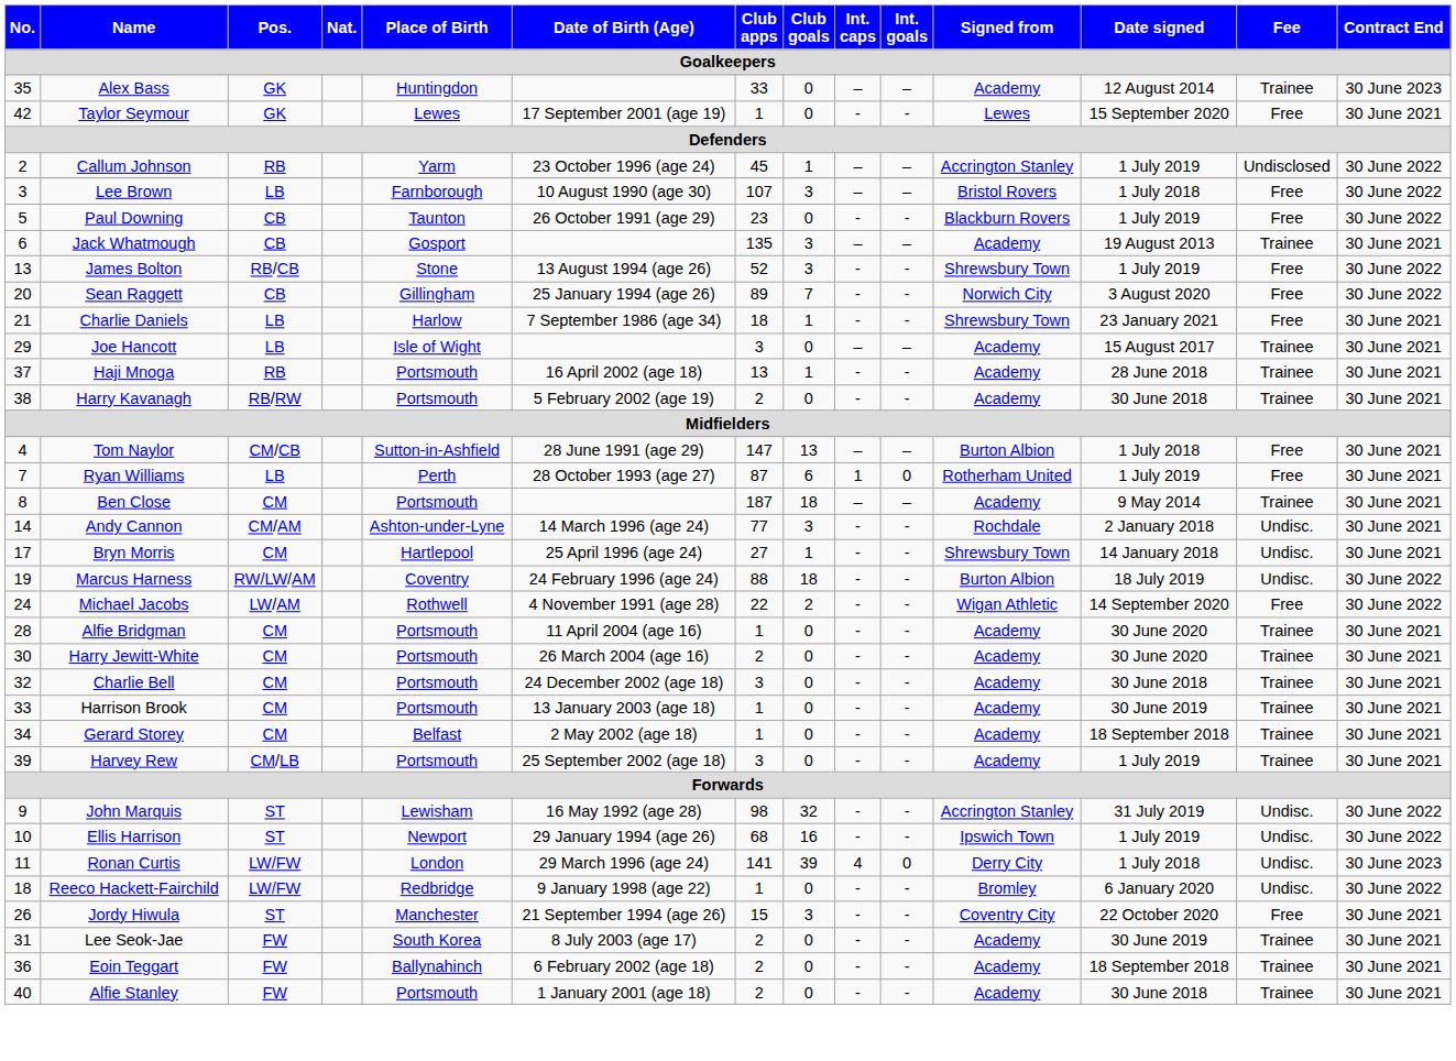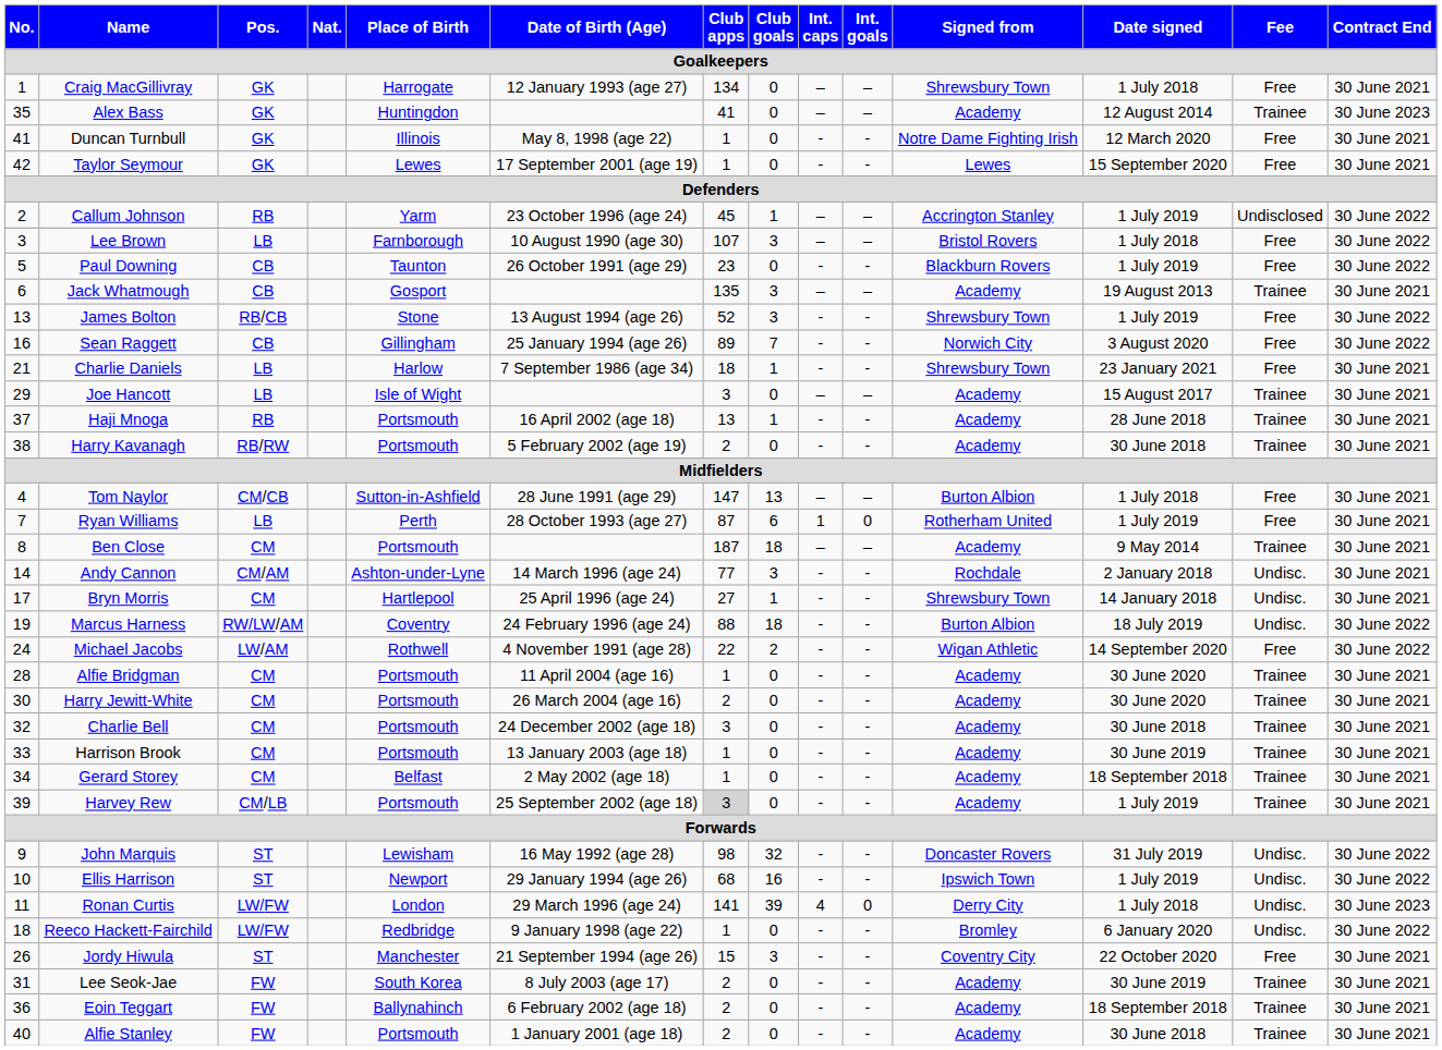+ row: 1 | Craig MacGillivray | GK | Harrogate | 12 January 1993 (age 27) | 134 | 0 | – | – | Shrewsbury Town | 1 July 2018 | Free | 30 June 2021
Alex Bass | Club apps: 33 -> 41
+ row: 41 | Duncan Turnbull | GK | Illinois | May 8, 1998 (age 22) | 1 | 0 | - | - | Notre Dame Fighting Irish | 12 March 2020 | Free | 30 June 2021
Sean Raggett | No.: 20 -> 16
Harvey Rew | Club apps: no background -> lightgrey background
John Marquis | Signed from: Accrington Stanley -> Doncaster Rovers
